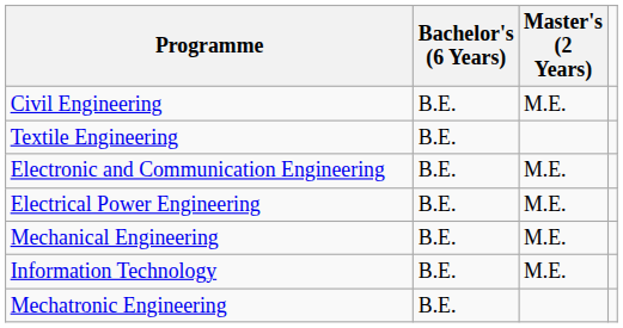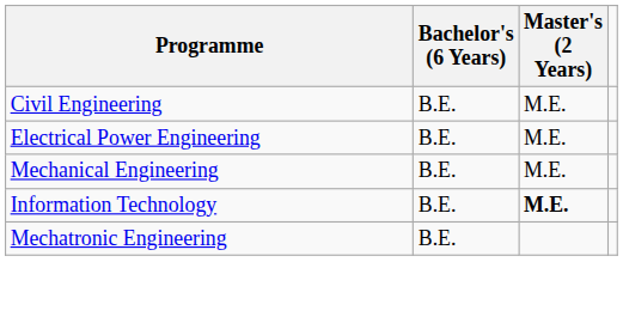- row: Textile Engineering | B.E.
- row: Electronic and Communication Engineering | B.E. | M.E.
Information Technology | Master's (2 Years): normal -> bold
